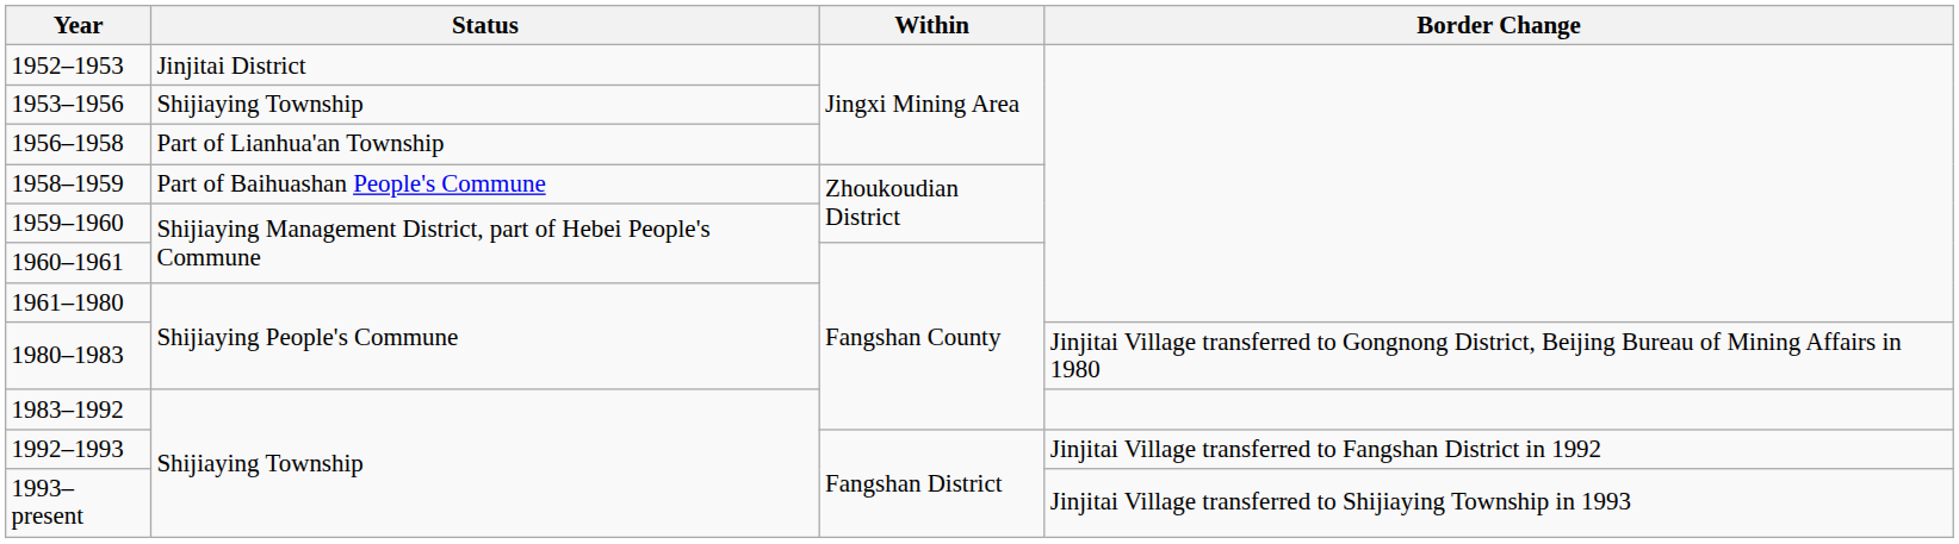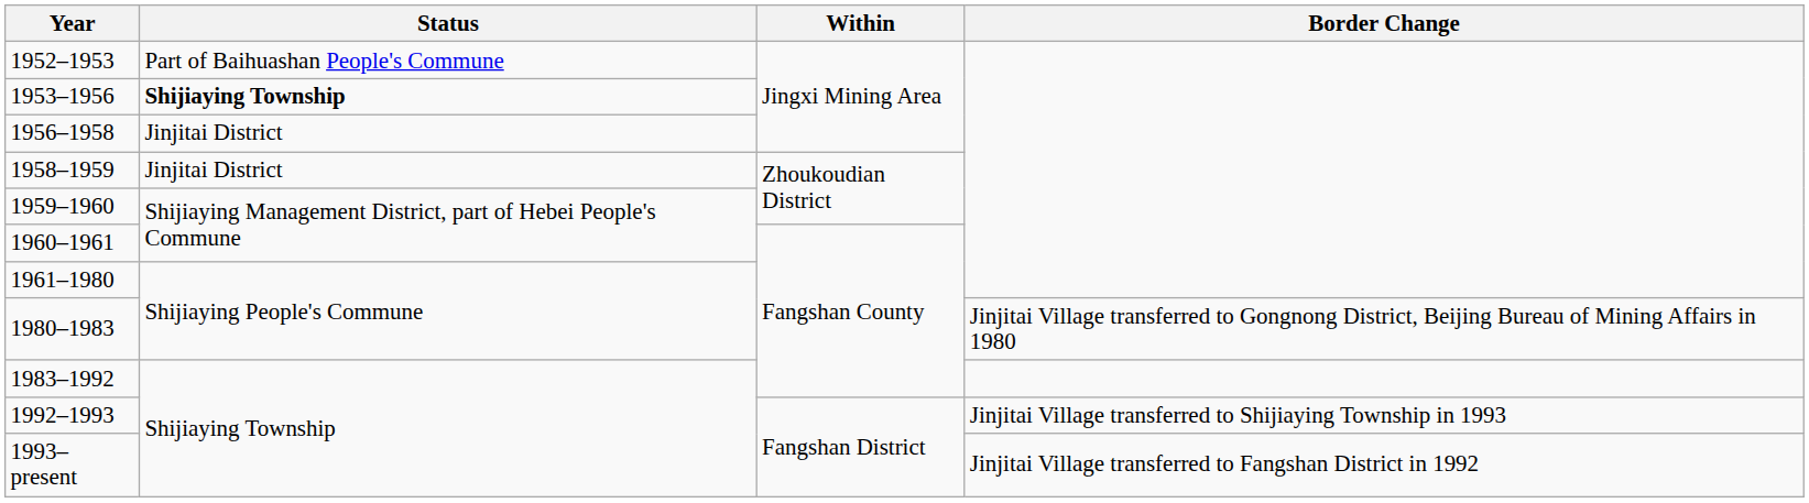1952–1953 | Status: Jinjitai District -> Part of Baihuashan People's Commune
1953–1956 | Status: normal -> bold
1956–1958 | Status: Part of Lianhua'an Township -> Jinjitai District
1958–1959 | Status: Part of Baihuashan People's Commune -> Jinjitai District
1992–1993 | Border Change: Jinjitai Village transferred to Fangshan District in 1992 -> Jinjitai Village transferred to Shijiaying Township in 1993
1993–present | Border Change: Jinjitai Village transferred to Shijiaying Township in 1993 -> Jinjitai Village transferred to Fangshan District in 1992
